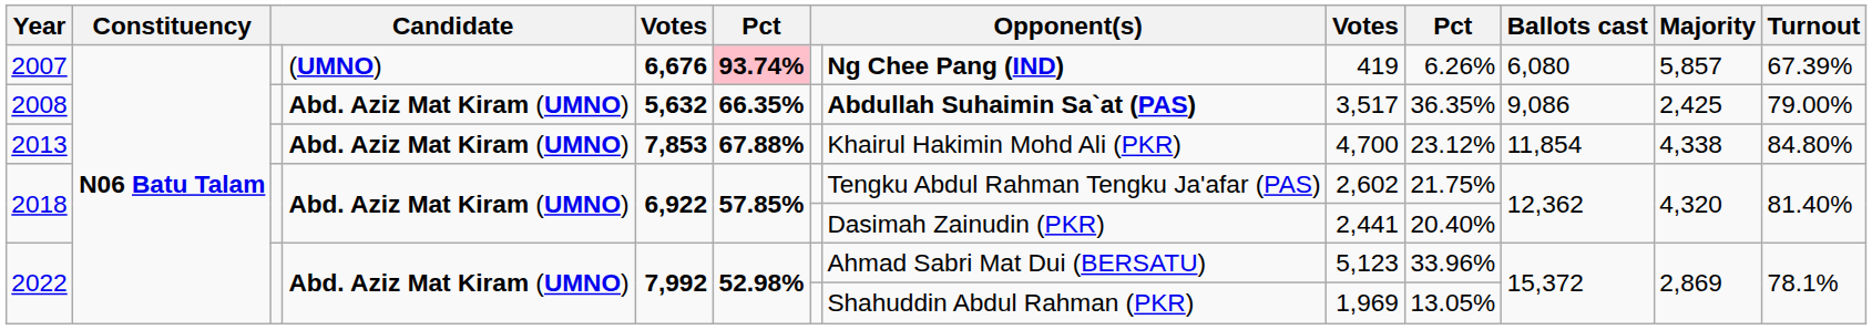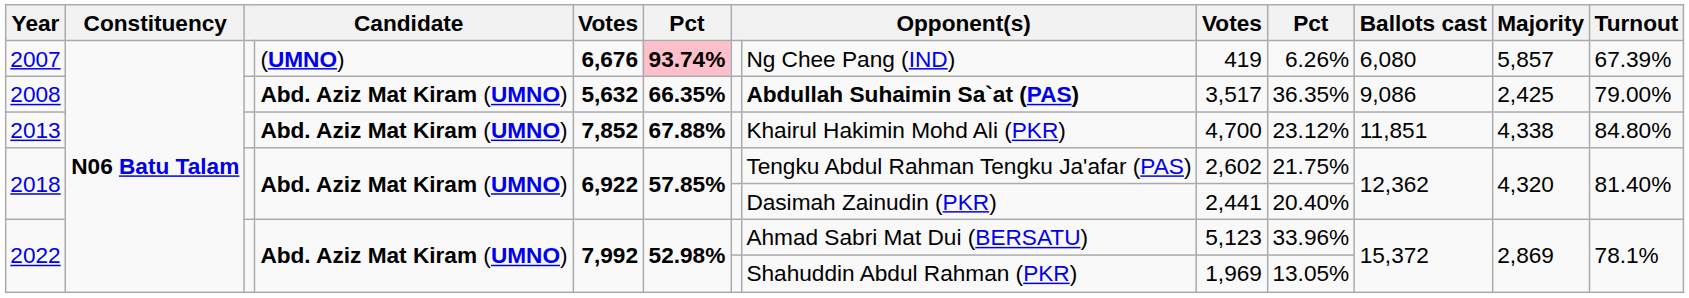2007 | column 8: bold -> normal
2013 | column 5: 7,853 -> 7,852
2013 | Ballots cast: 11,854 -> 11,851
